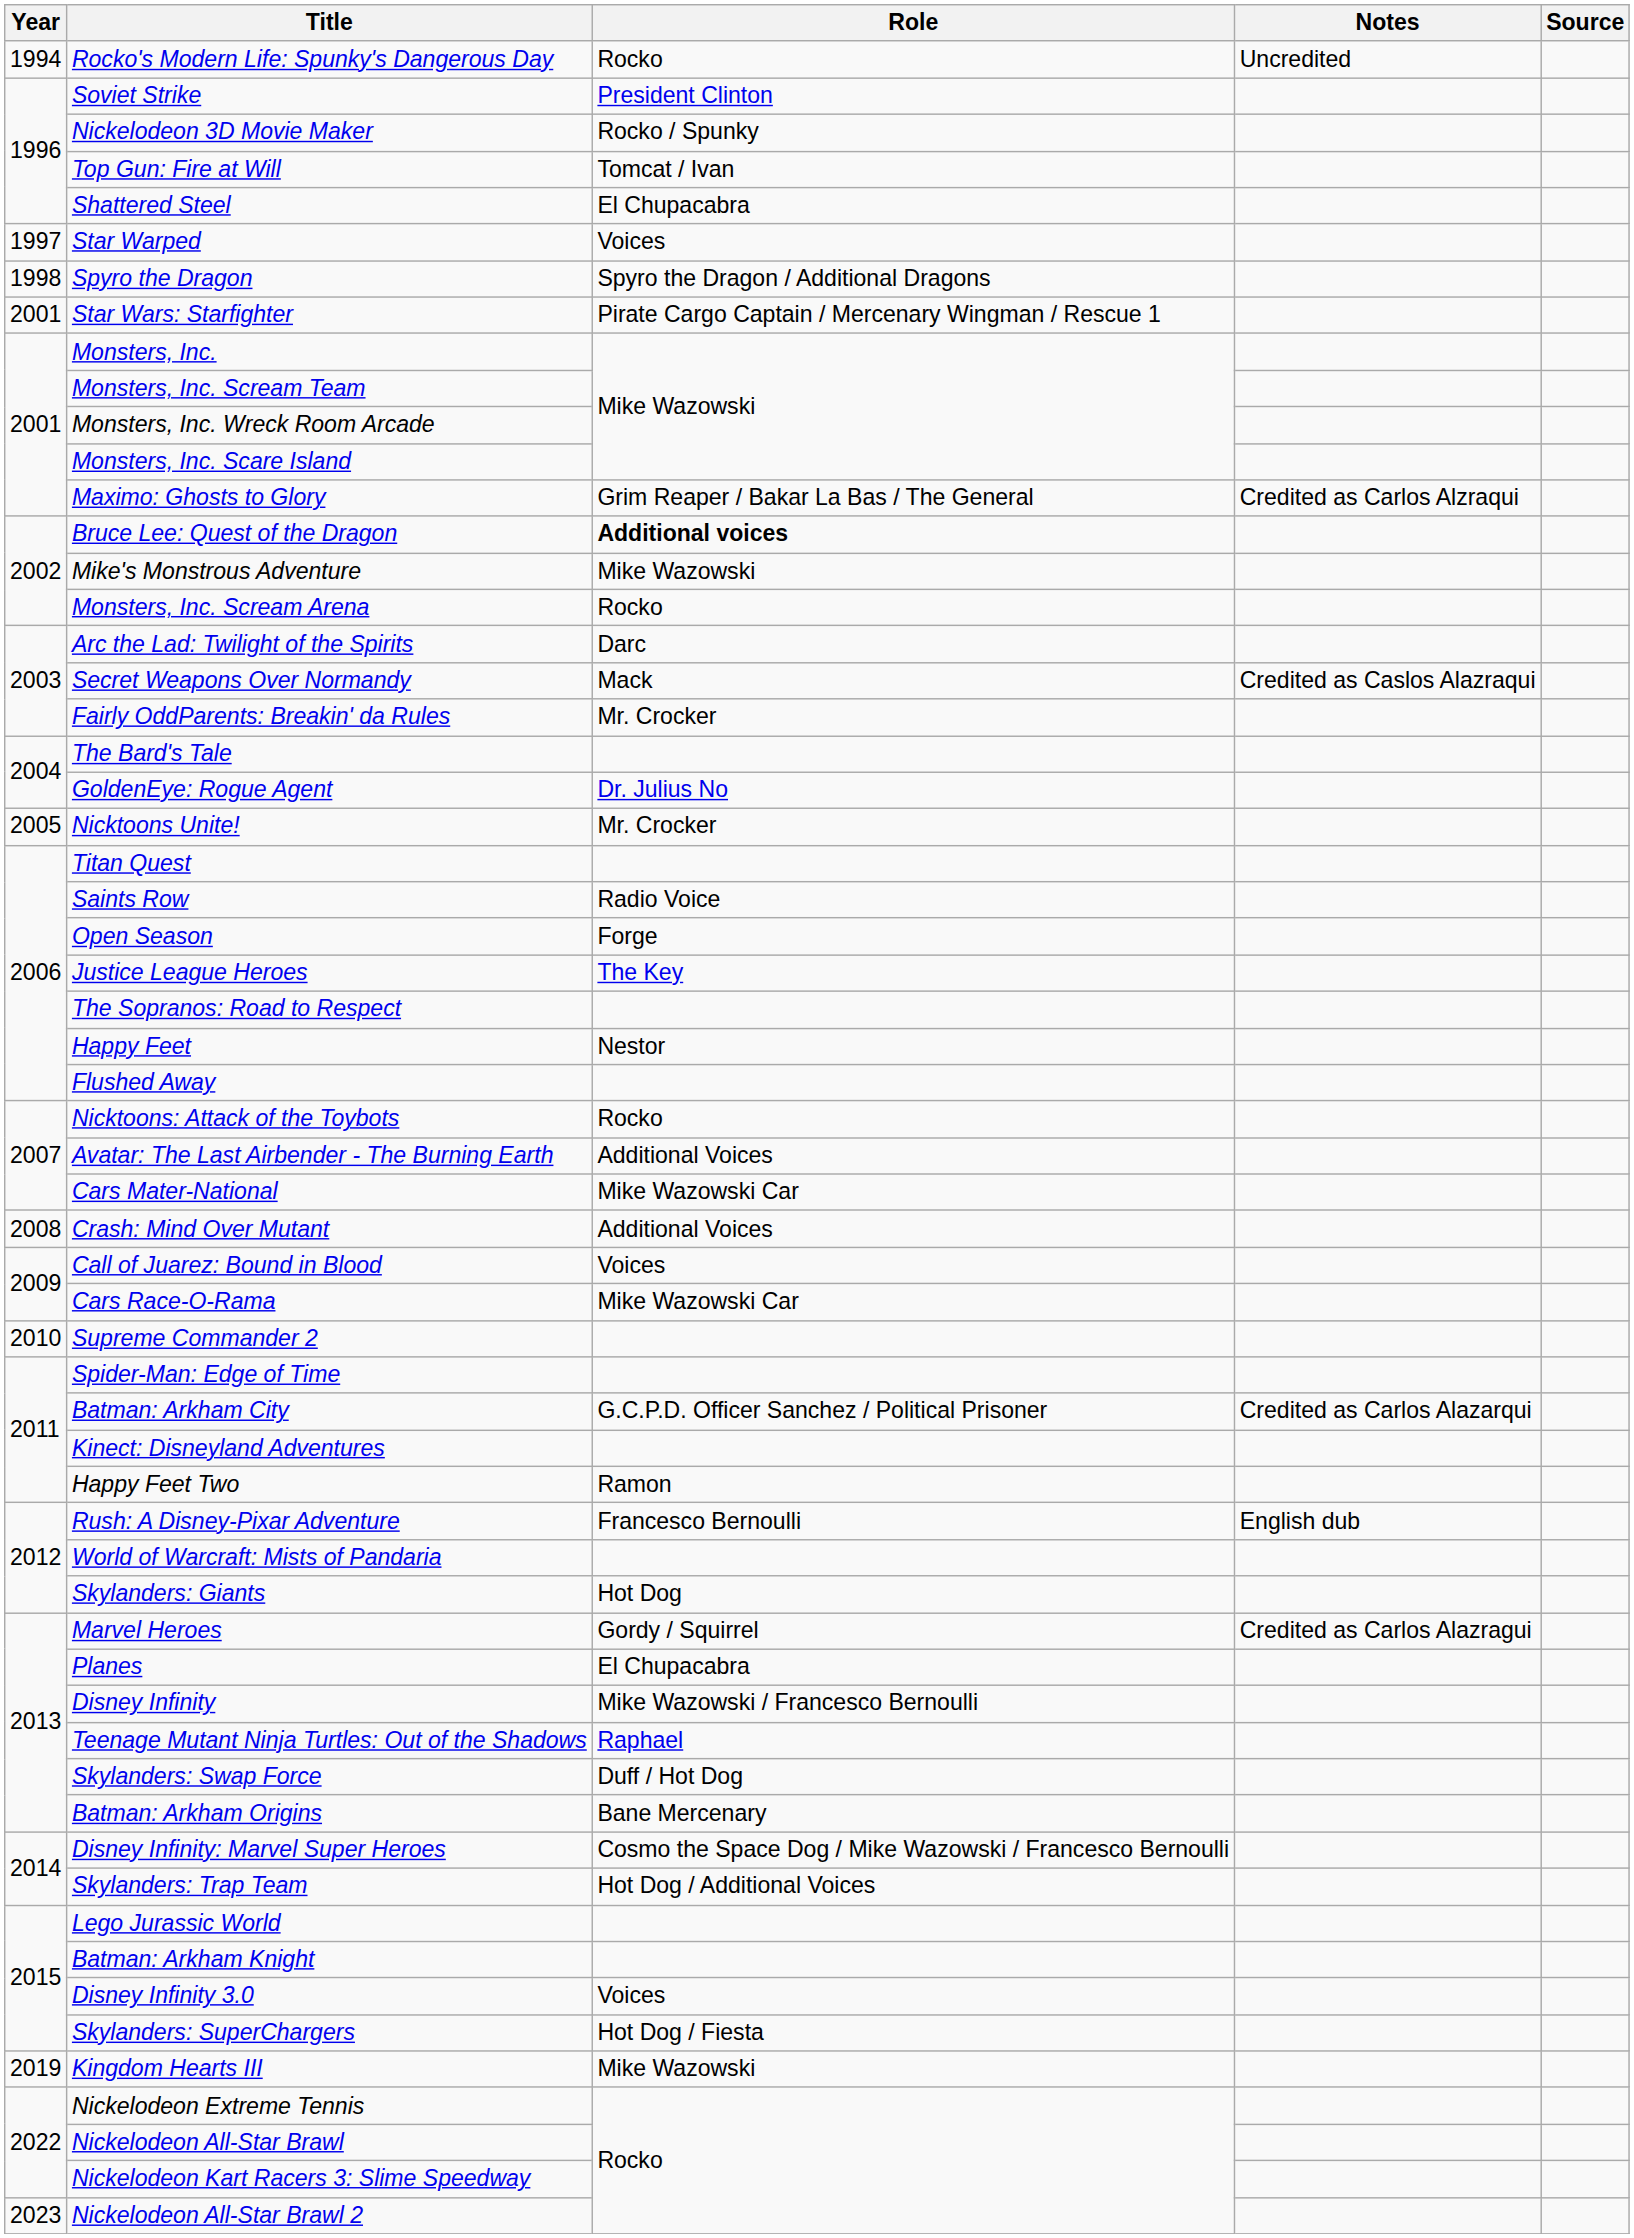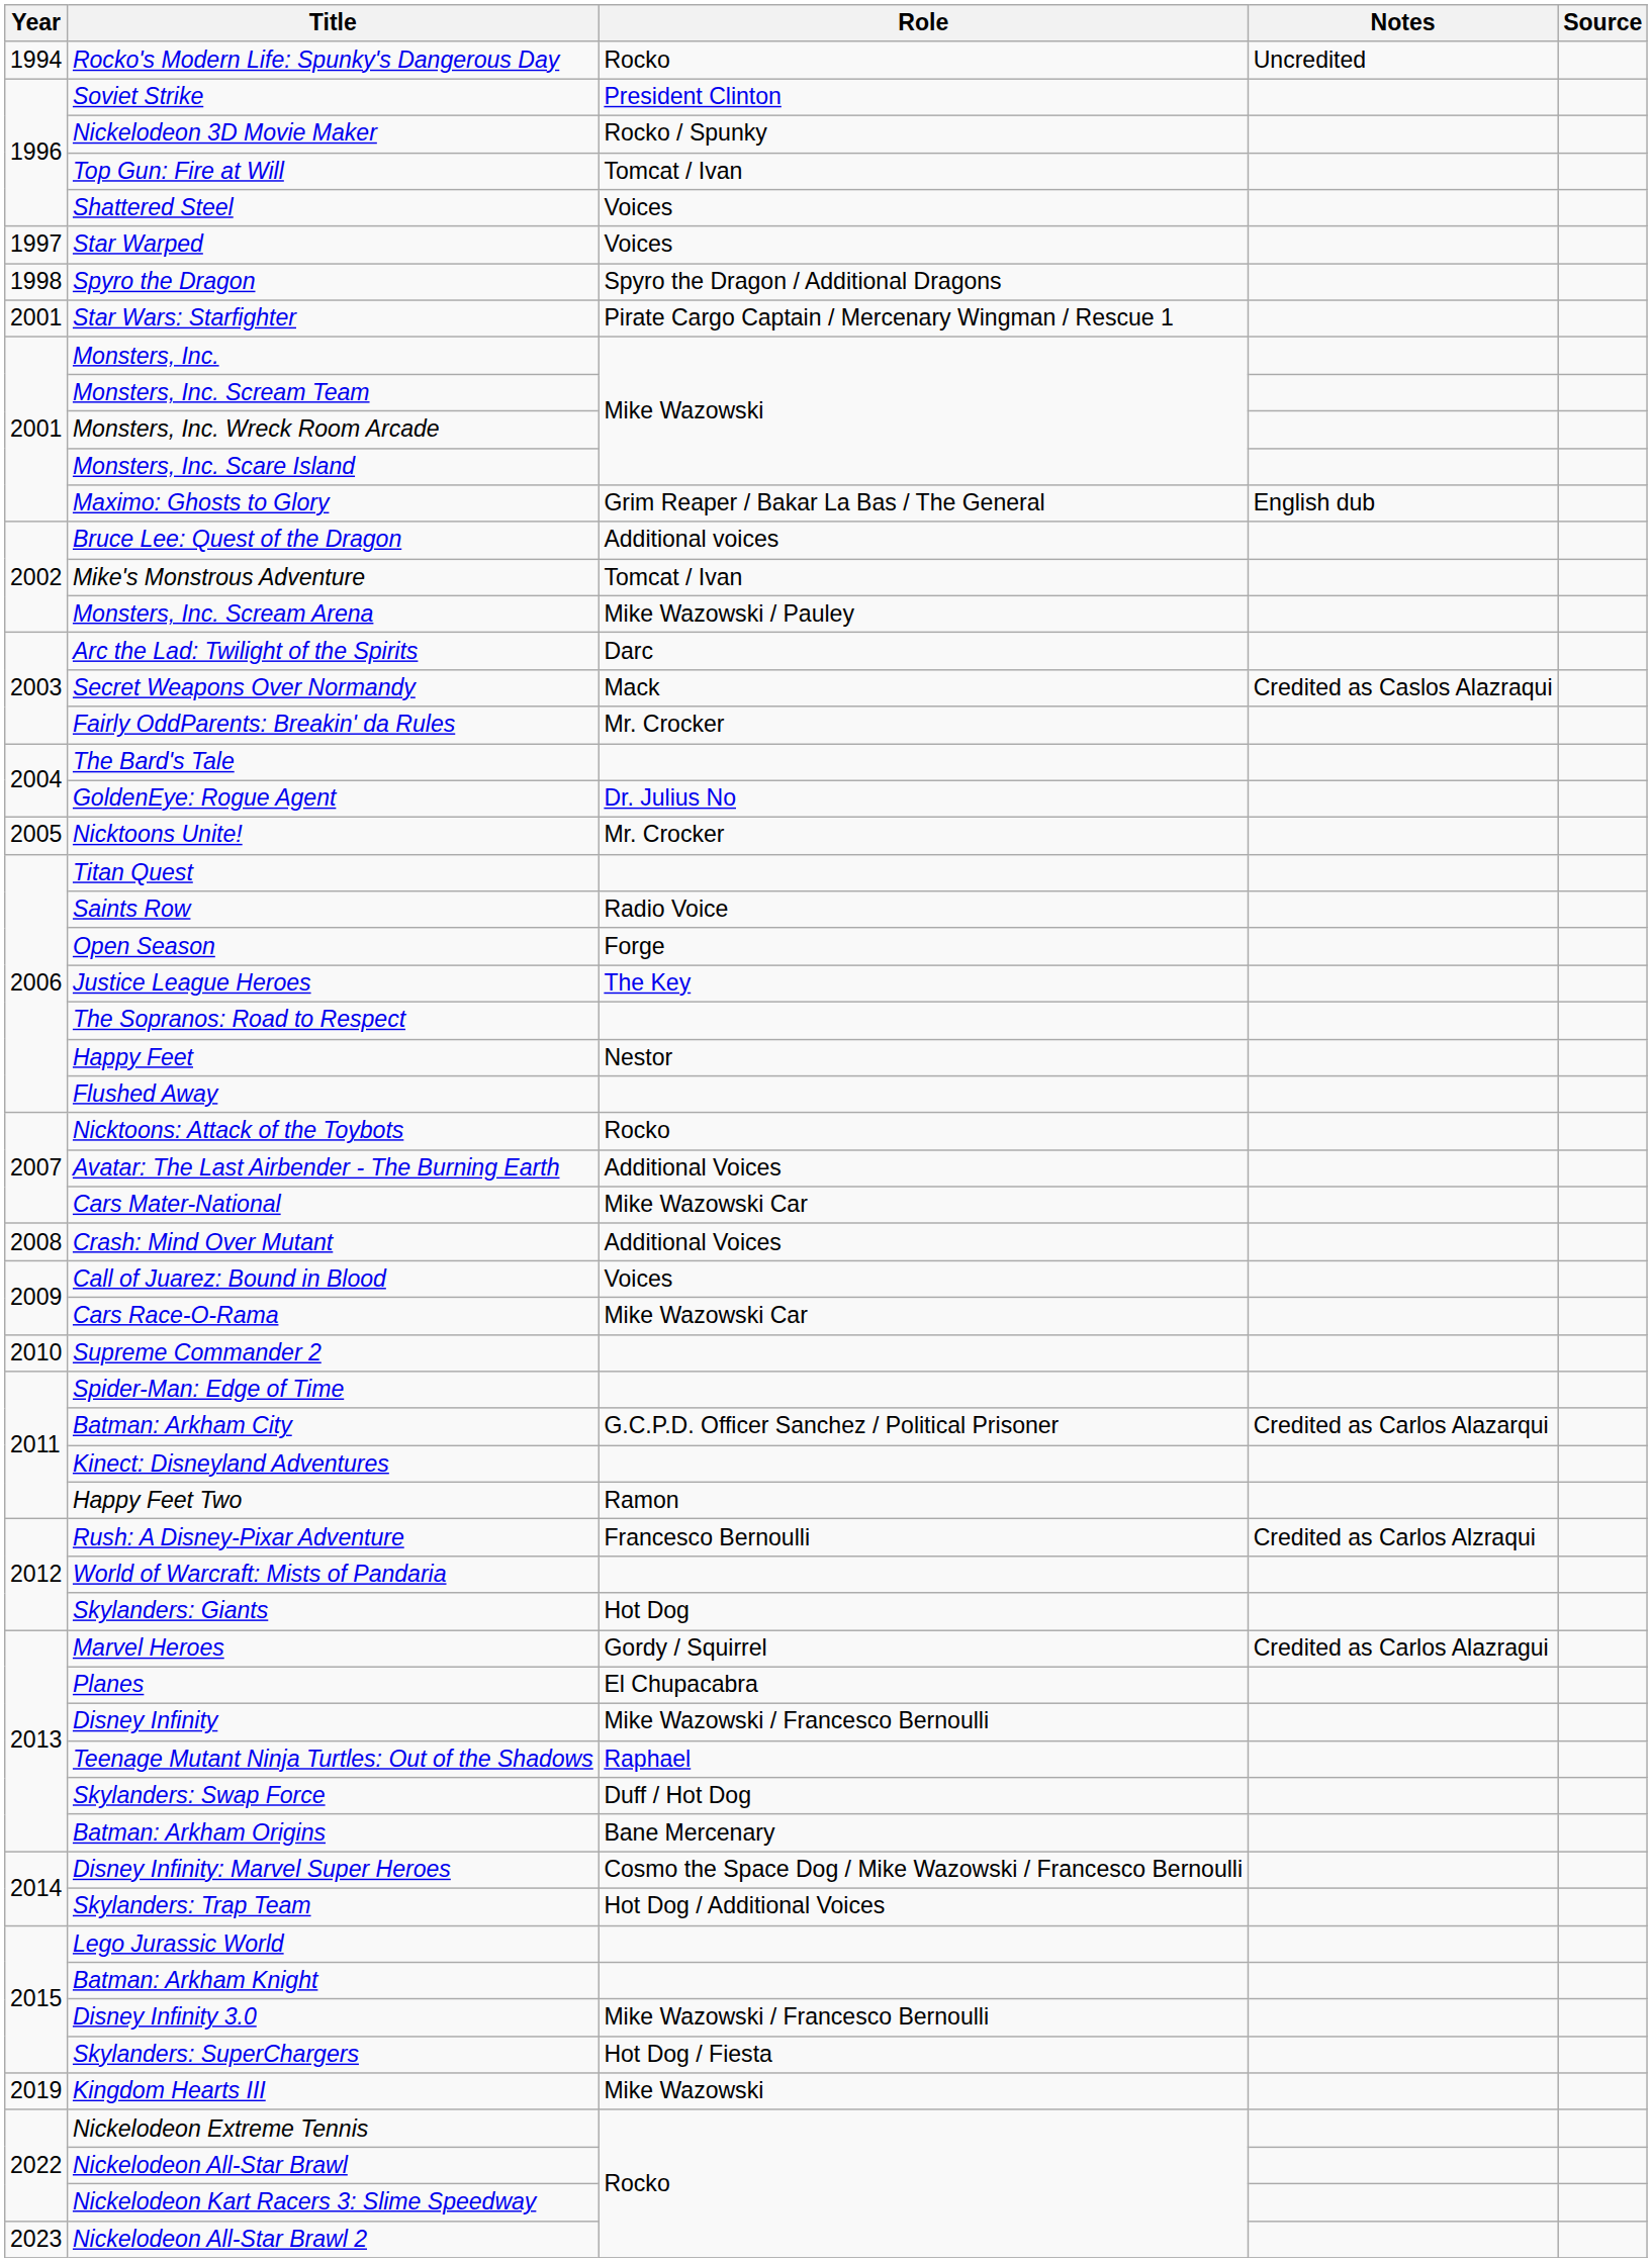Shattered Steel | Role: El Chupacabra -> Voices
Maximo: Ghosts to Glory | Notes: Credited as Carlos Alzraqui -> English dub
Bruce Lee: Quest of the Dragon | Role: bold -> normal
Mike's Monstrous Adventure | Role: Mike Wazowski -> Tomcat / Ivan
Monsters, Inc. Scream Arena | Role: Rocko -> Mike Wazowski / Pauley
Rush: A Disney-Pixar Adventure | Notes: English dub -> Credited as Carlos Alzraqui
Disney Infinity 3.0 | Role: Voices -> Mike Wazowski / Francesco Bernoulli
